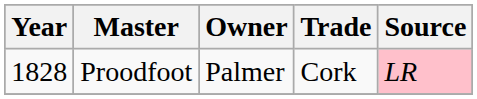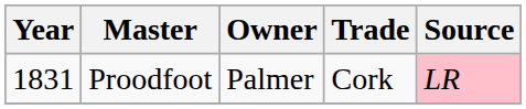Proodfoot | Year: 1828 -> 1831
